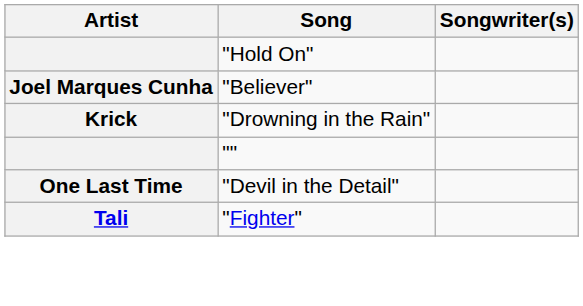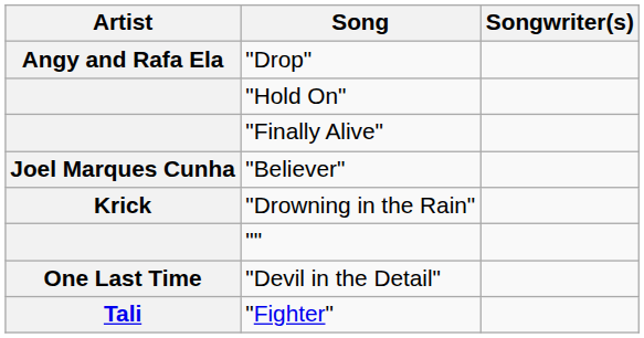+ row: Angy and Rafa Ela | "Drop"
+ row: "Finally Alive"
